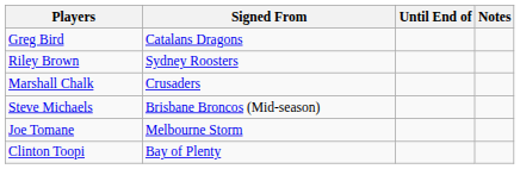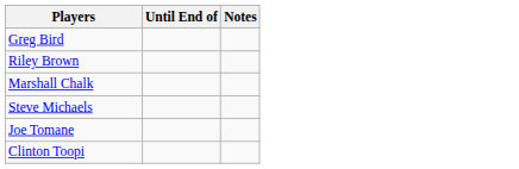- column: Signed From | Catalans Dragons | Sydney Roosters | Crusaders | Brisbane Broncos (Mid-season) | Melbourne Storm | Bay of Plenty
